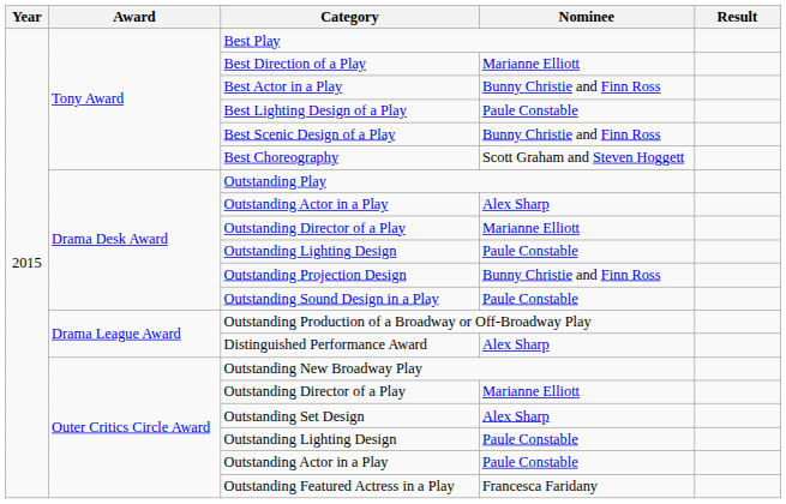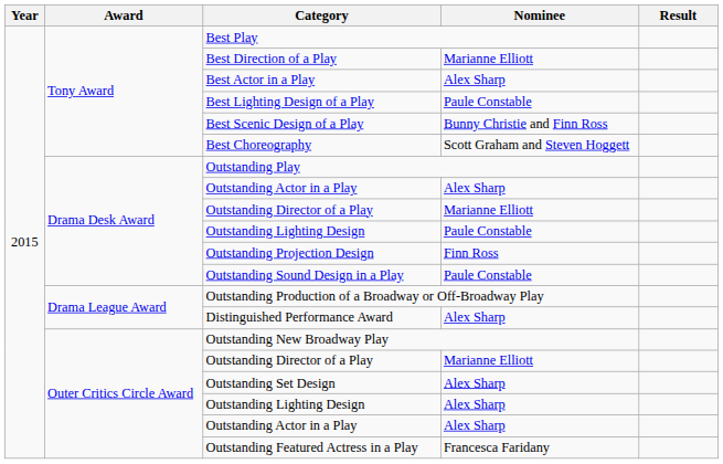Best Actor in a Play | Nominee: Bunny Christie and Finn Ross -> Alex Sharp
Outstanding Projection Design | Nominee: Bunny Christie and Finn Ross -> Finn Ross
Outer Critics Circle Award / Outstanding Lighting Design | Nominee: Paule Constable -> Alex Sharp
Outer Critics Circle Award / Outstanding Actor in a Play | Nominee: Paule Constable -> Alex Sharp
